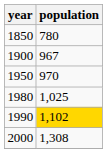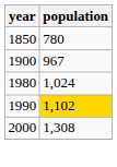- row: 1950 | 970
1980 | population: 1,025 -> 1,024
